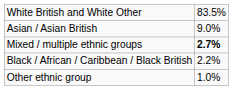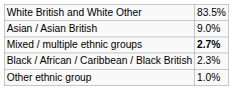Black / African / Caribbean / Black British | column 2: 2.2% -> 2.3%
